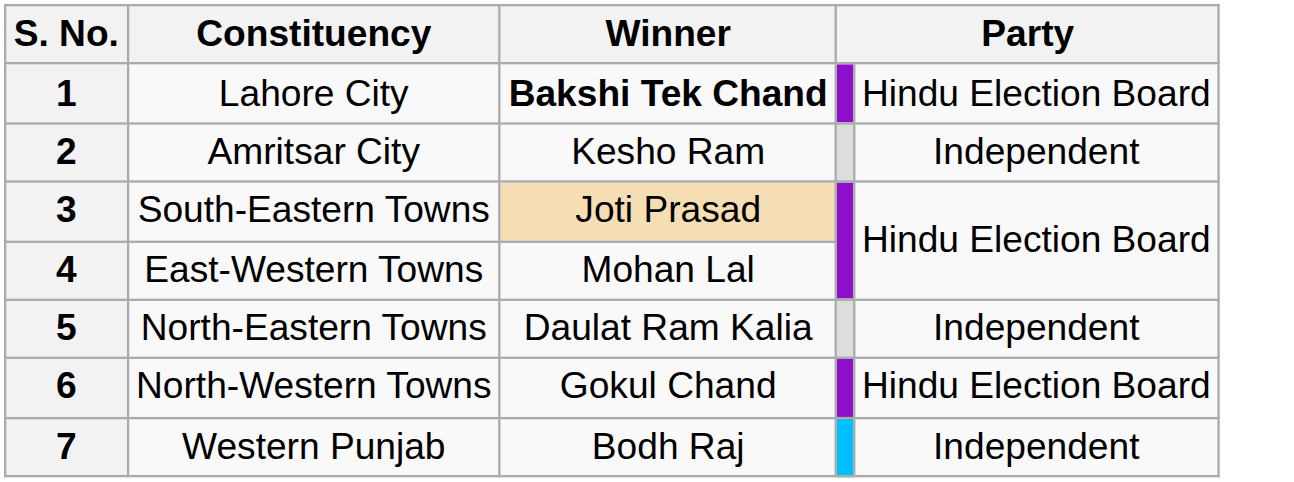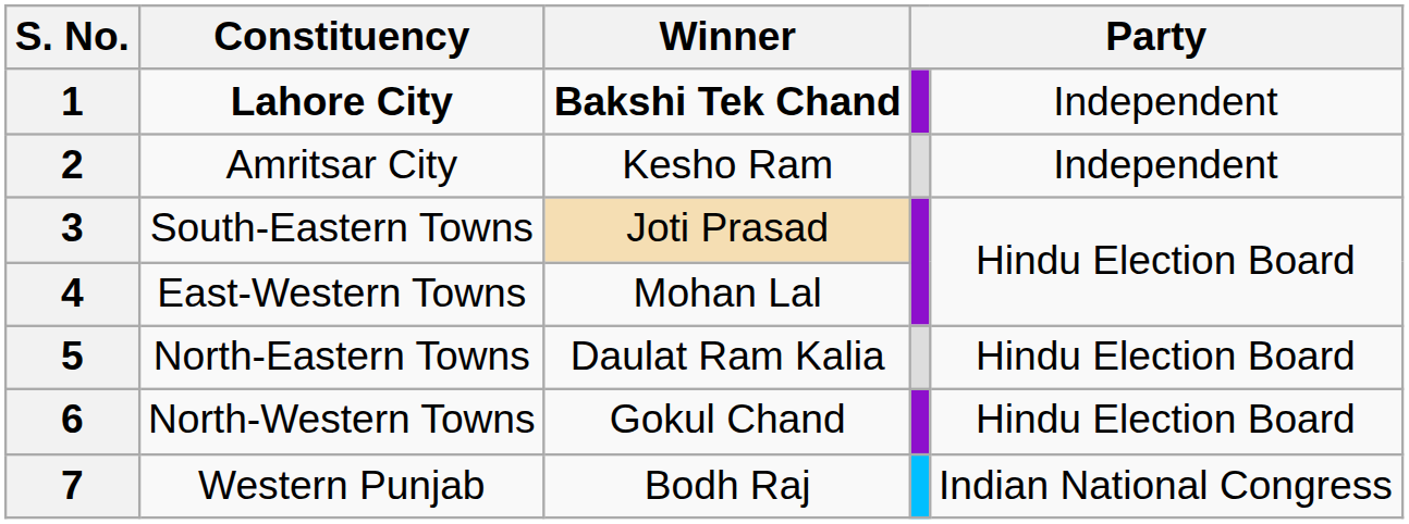1 | Constituency: normal -> bold
1 | column 5: Hindu Election Board -> Independent
5 | column 5: Independent -> Hindu Election Board
7 | column 5: Independent -> Indian National Congress
